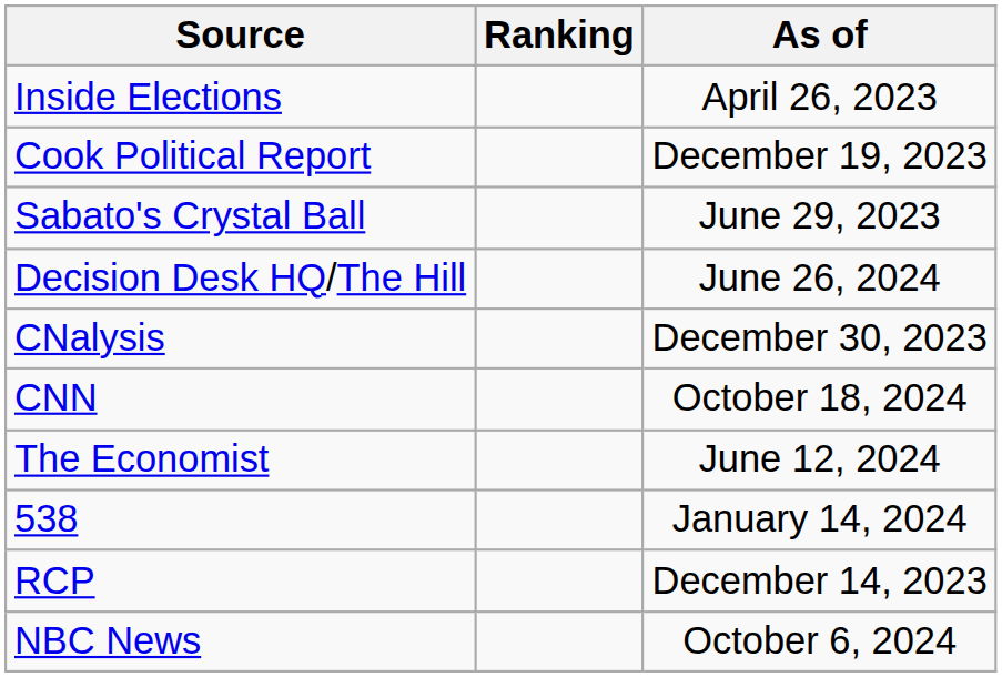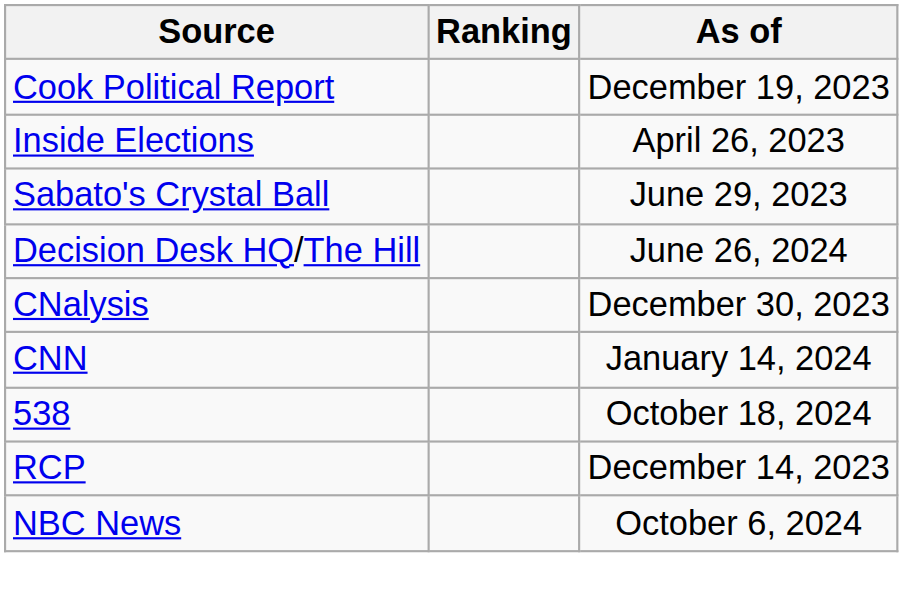rows swapped: Cook Political Report <-> Inside Elections
CNN | As of: October 18, 2024 -> January 14, 2024
- row: The Economist | June 12, 2024
538 | As of: January 14, 2024 -> October 18, 2024
